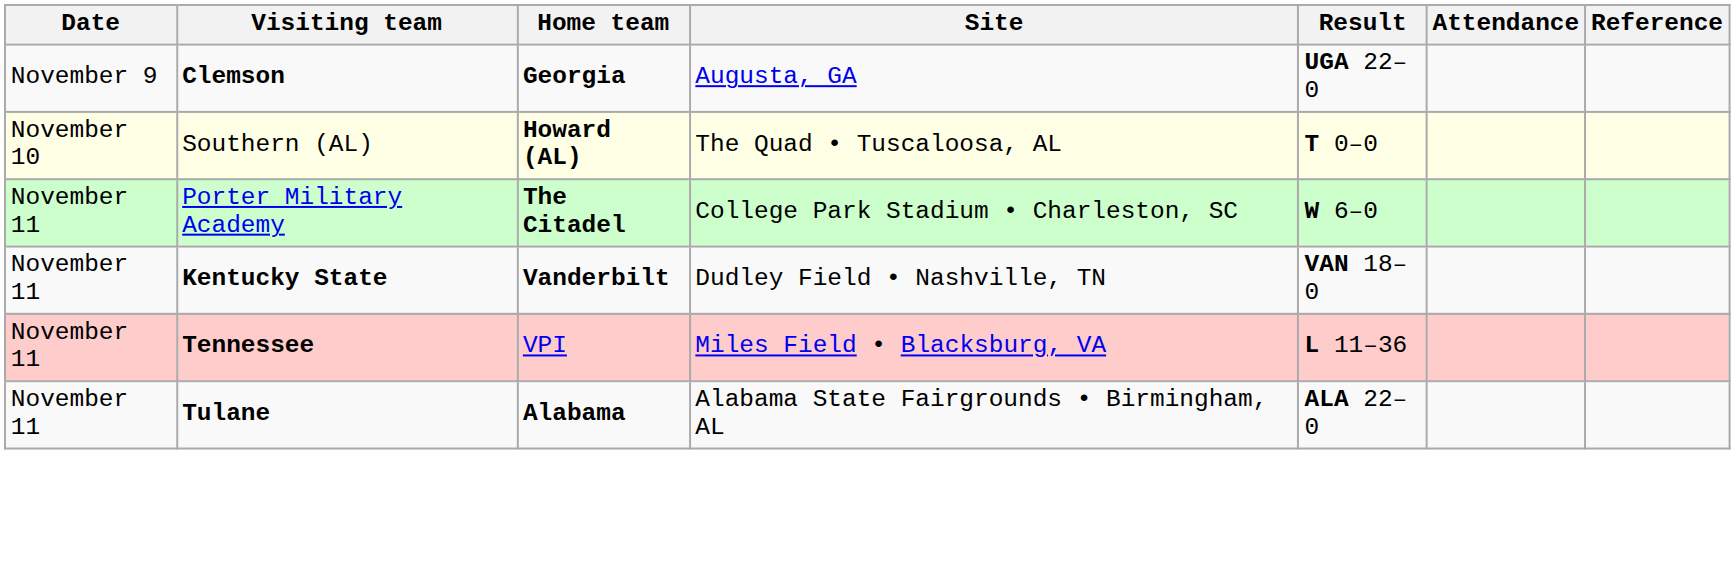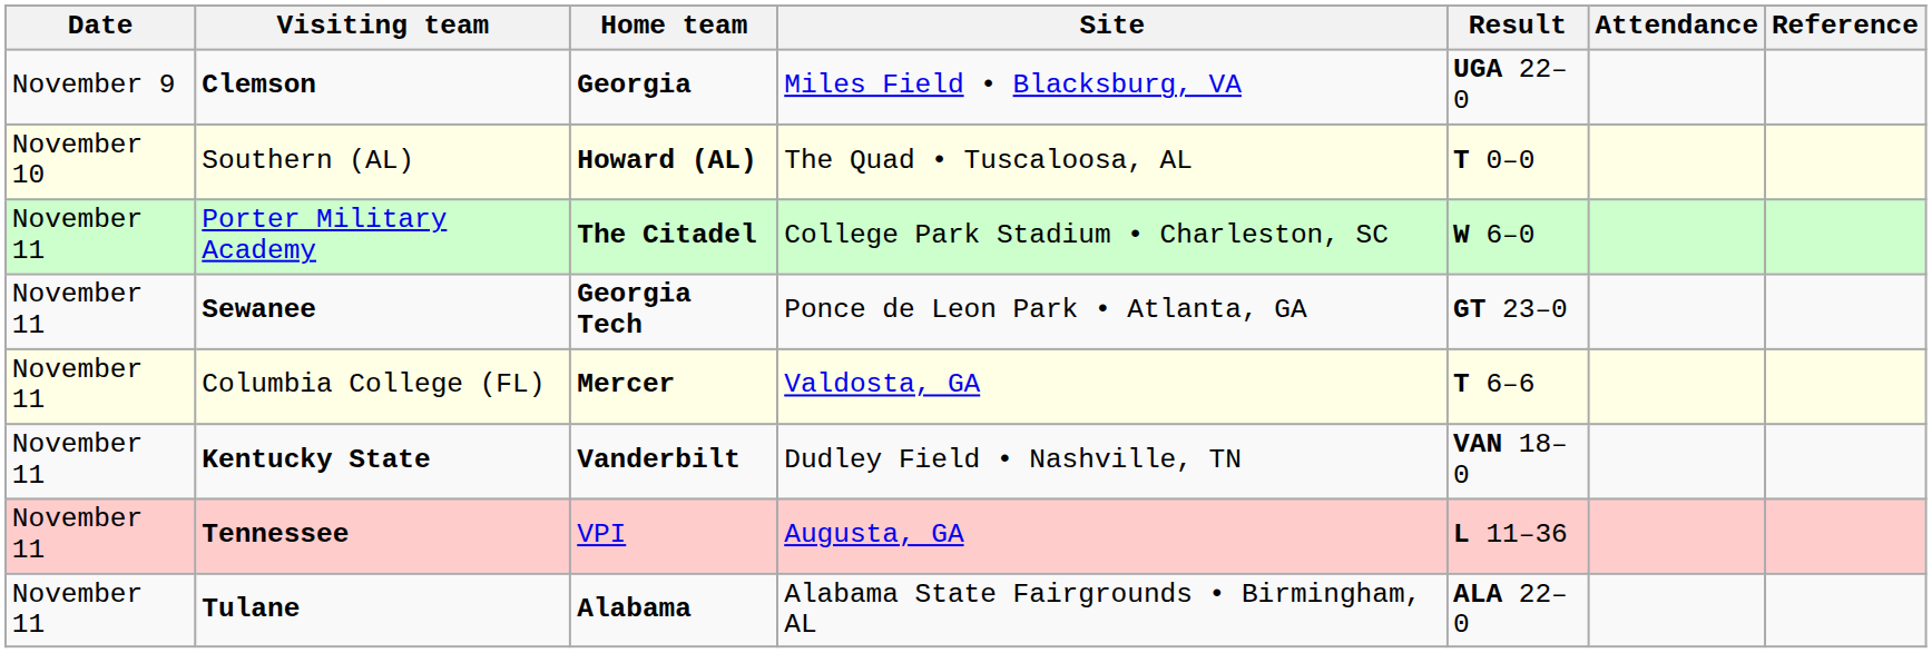Clemson | Site: Augusta, GA -> Miles Field • Blacksburg, VA
+ row: November 11 | Sewanee | Georgia Tech | Ponce de Leon Park • Atlanta, GA | GT 23–0
+ row: November 11 | Columbia College (FL) | Mercer | Valdosta, GA | T 6–6
Tennessee | Site: Miles Field • Blacksburg, VA -> Augusta, GA
